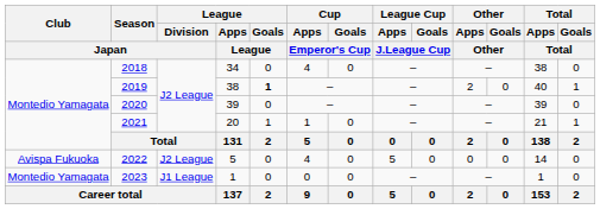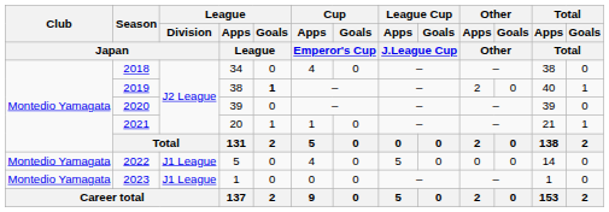2022 | Club / Japan: Avispa Fukuoka -> Montedio Yamagata
2022 | League / Division / Japan: J2 League -> J1 League
